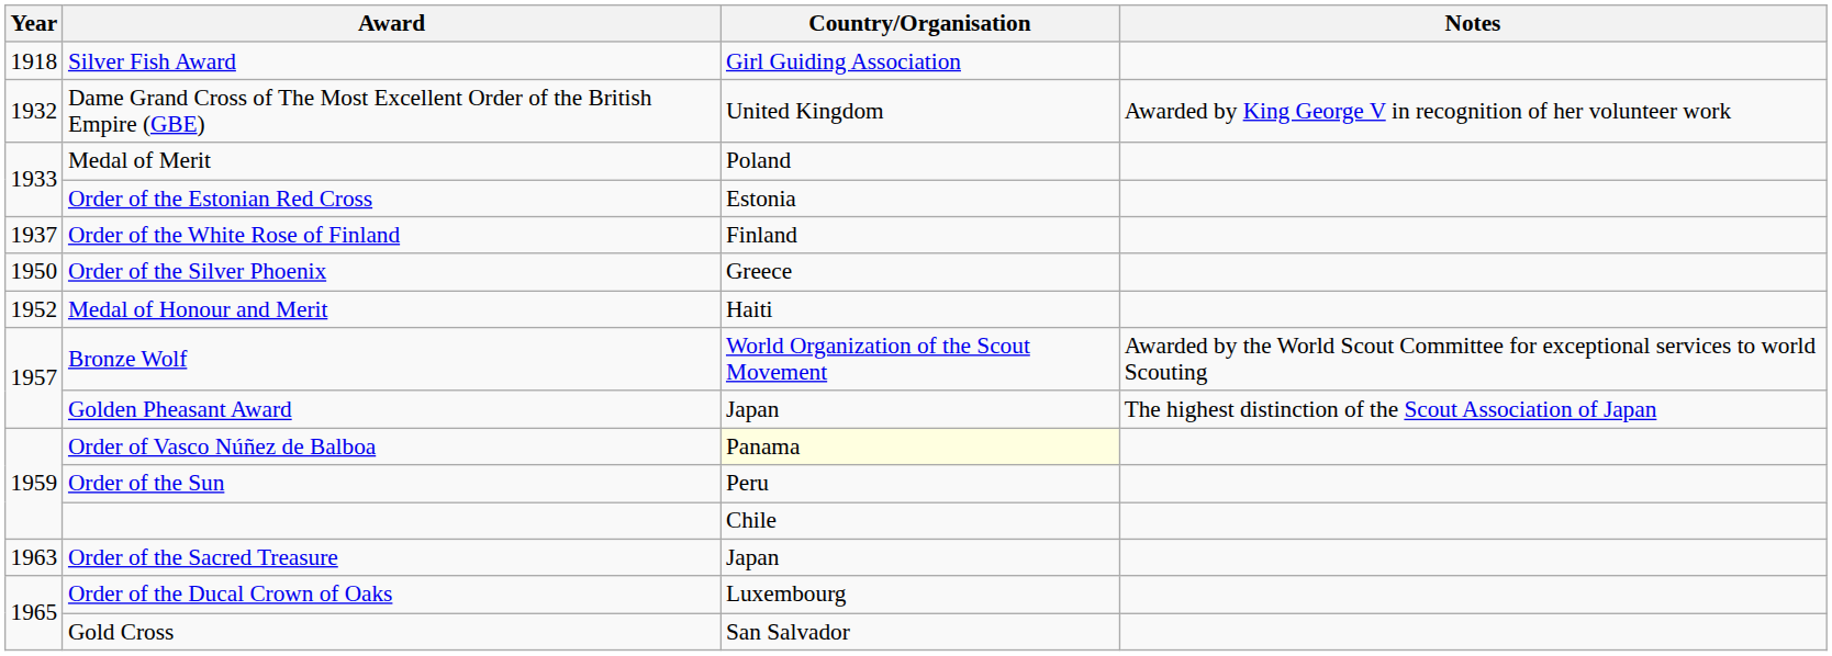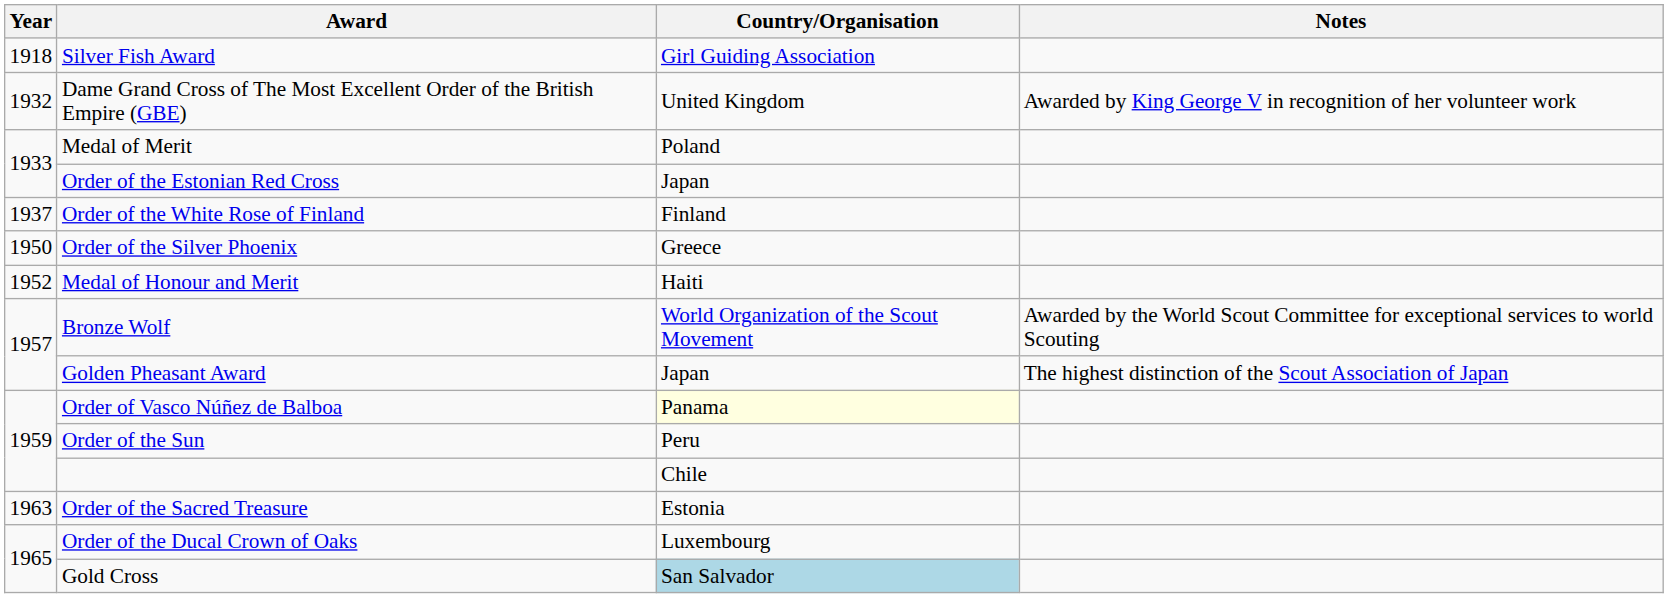Order of the Estonian Red Cross | Country/Organisation: Estonia -> Japan
Order of the Sacred Treasure | Country/Organisation: Japan -> Estonia
Gold Cross | Country/Organisation: no background -> lightblue background
